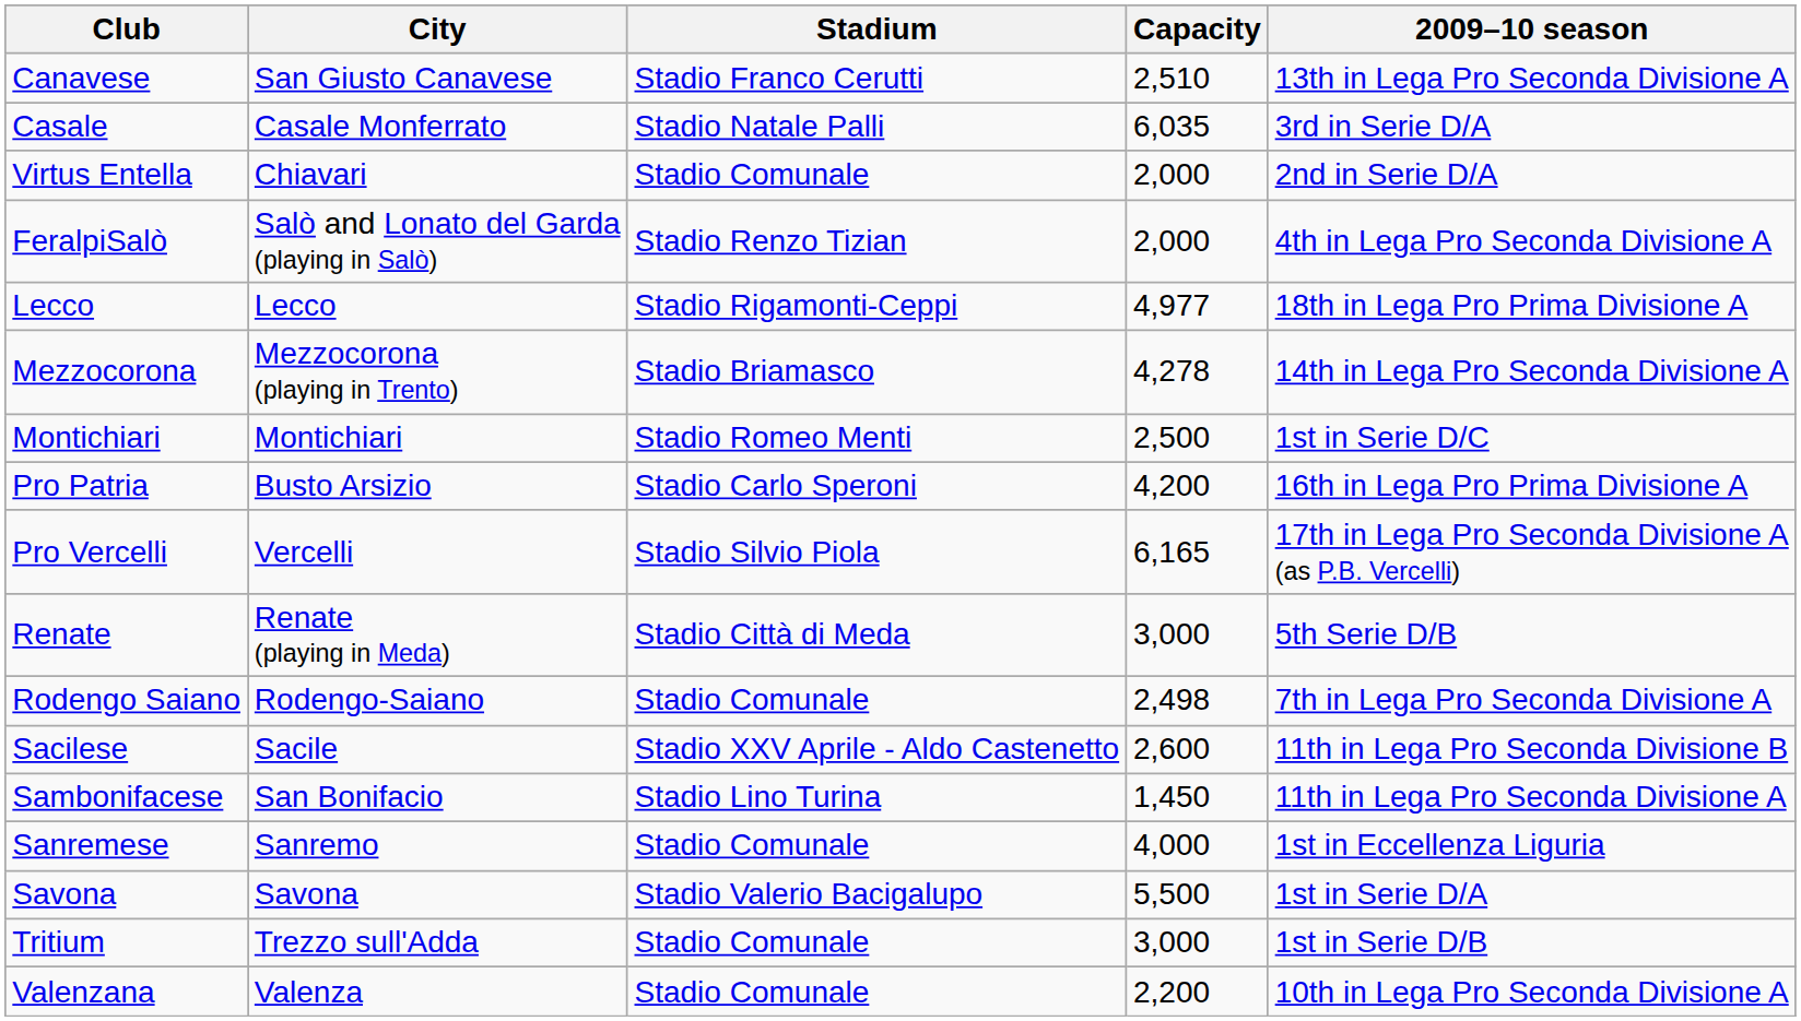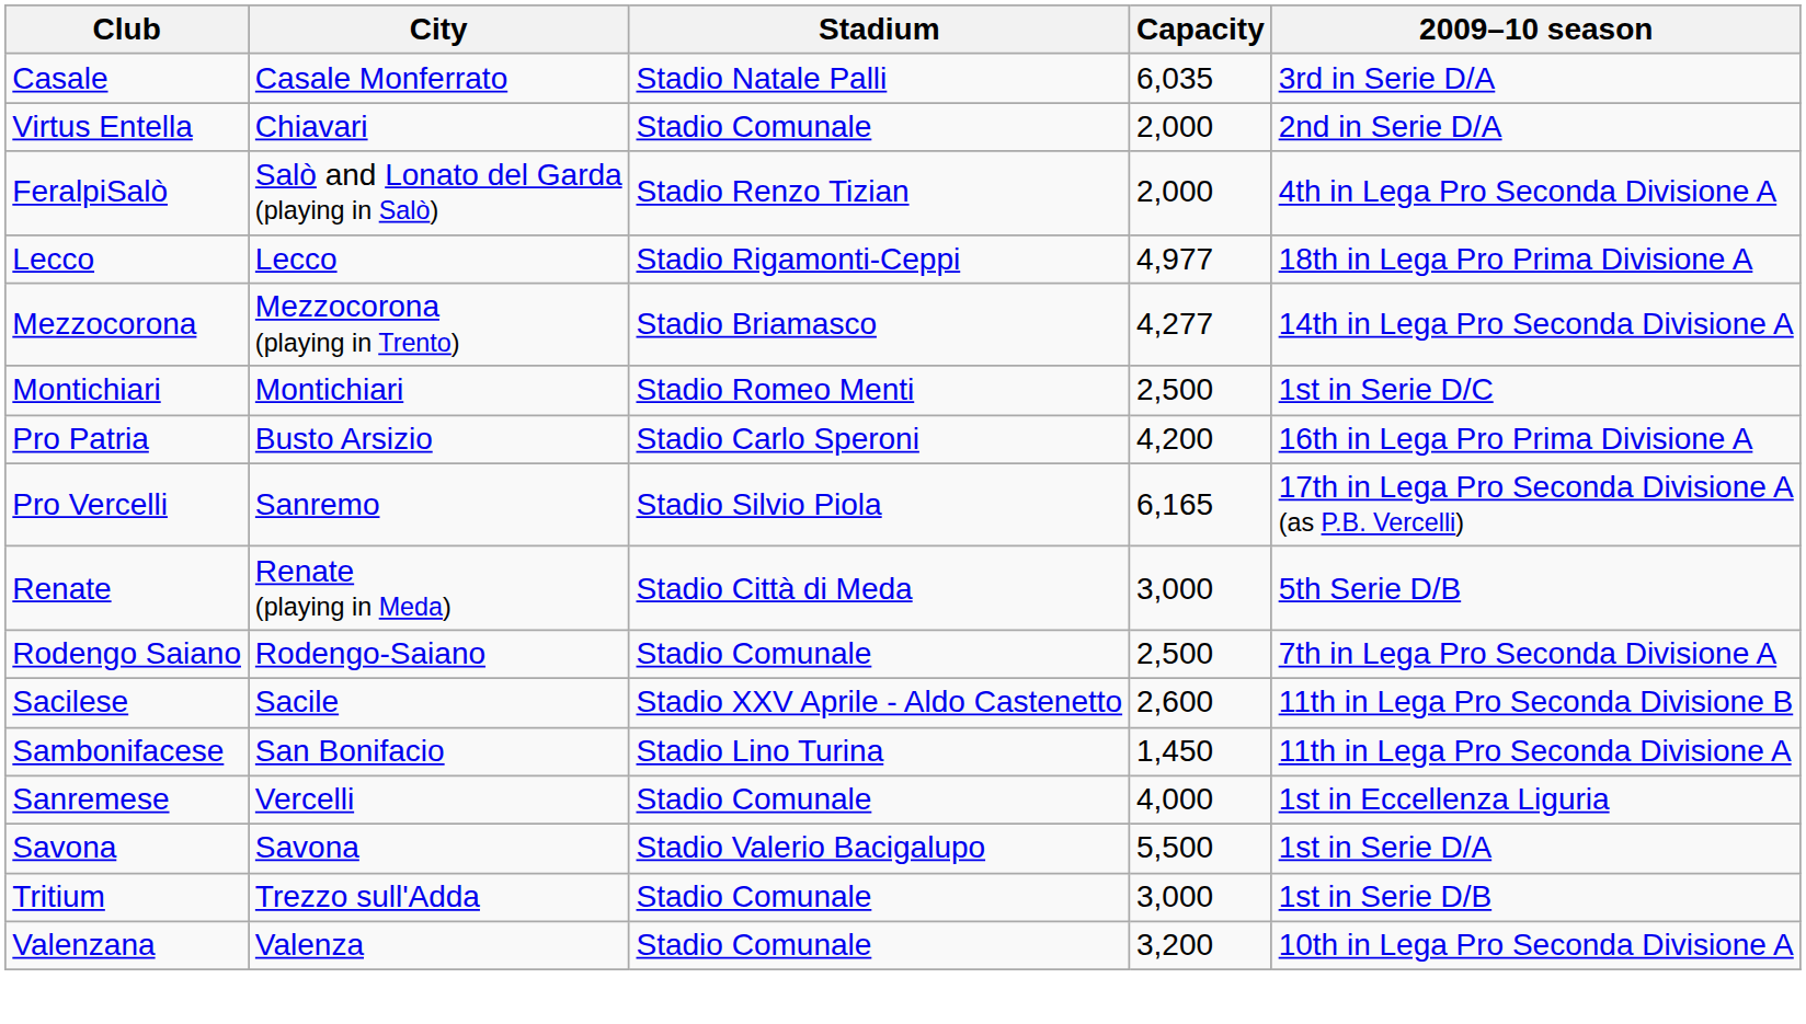- row: Canavese | San Giusto Canavese | Stadio Franco Cerutti | 2,510 | 13th in Lega Pro Seconda Divisione A
Mezzocorona | Capacity: 4,278 -> 4,277
Pro Vercelli | City: Vercelli -> Sanremo
Rodengo Saiano | Capacity: 2,498 -> 2,500
Sanremese | City: Sanremo -> Vercelli
Valenzana | Capacity: 2,200 -> 3,200
